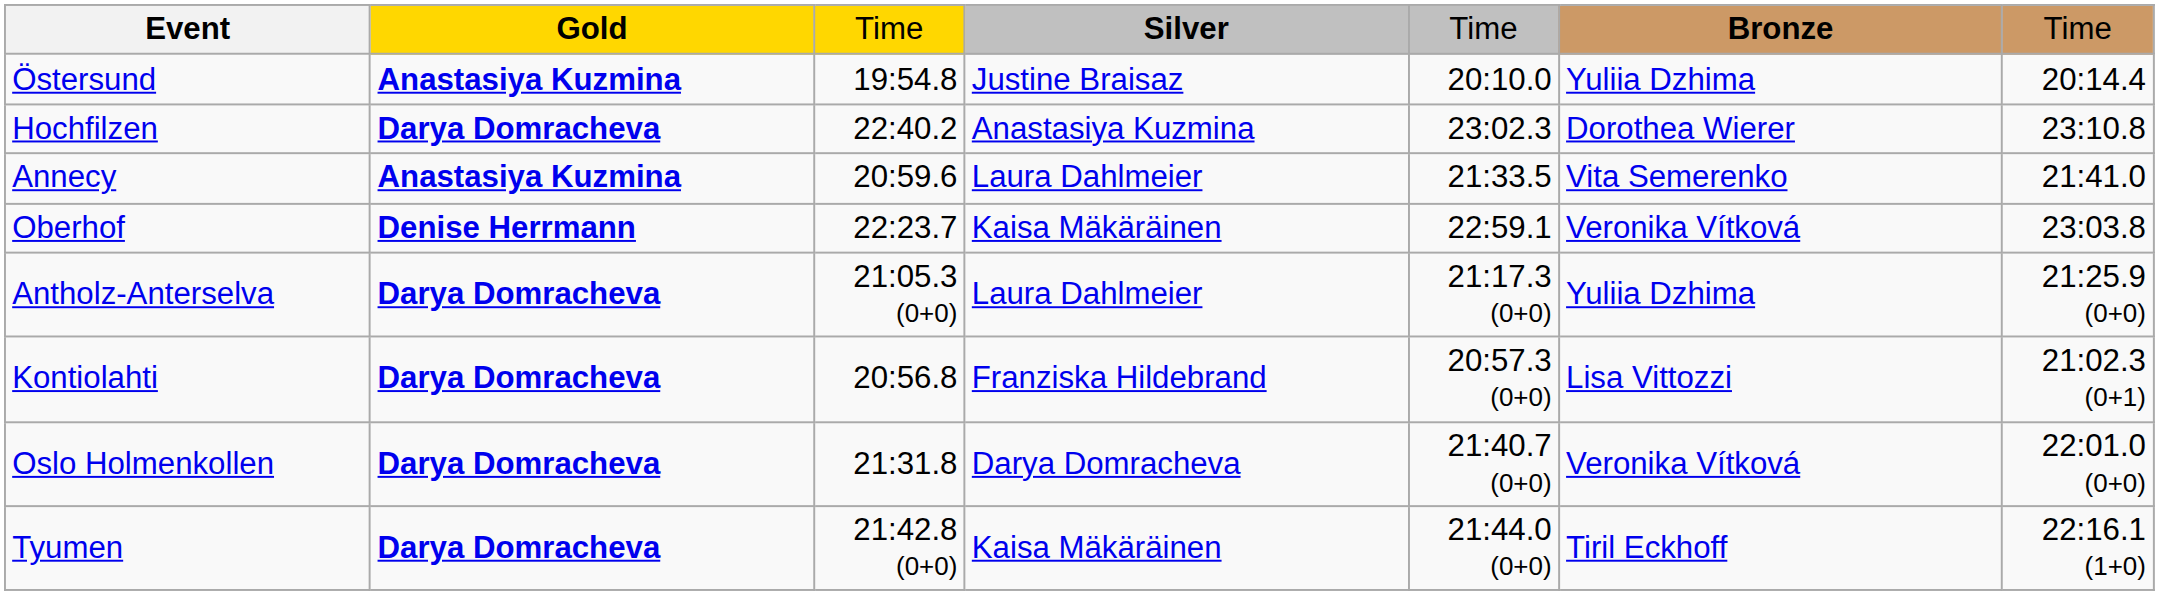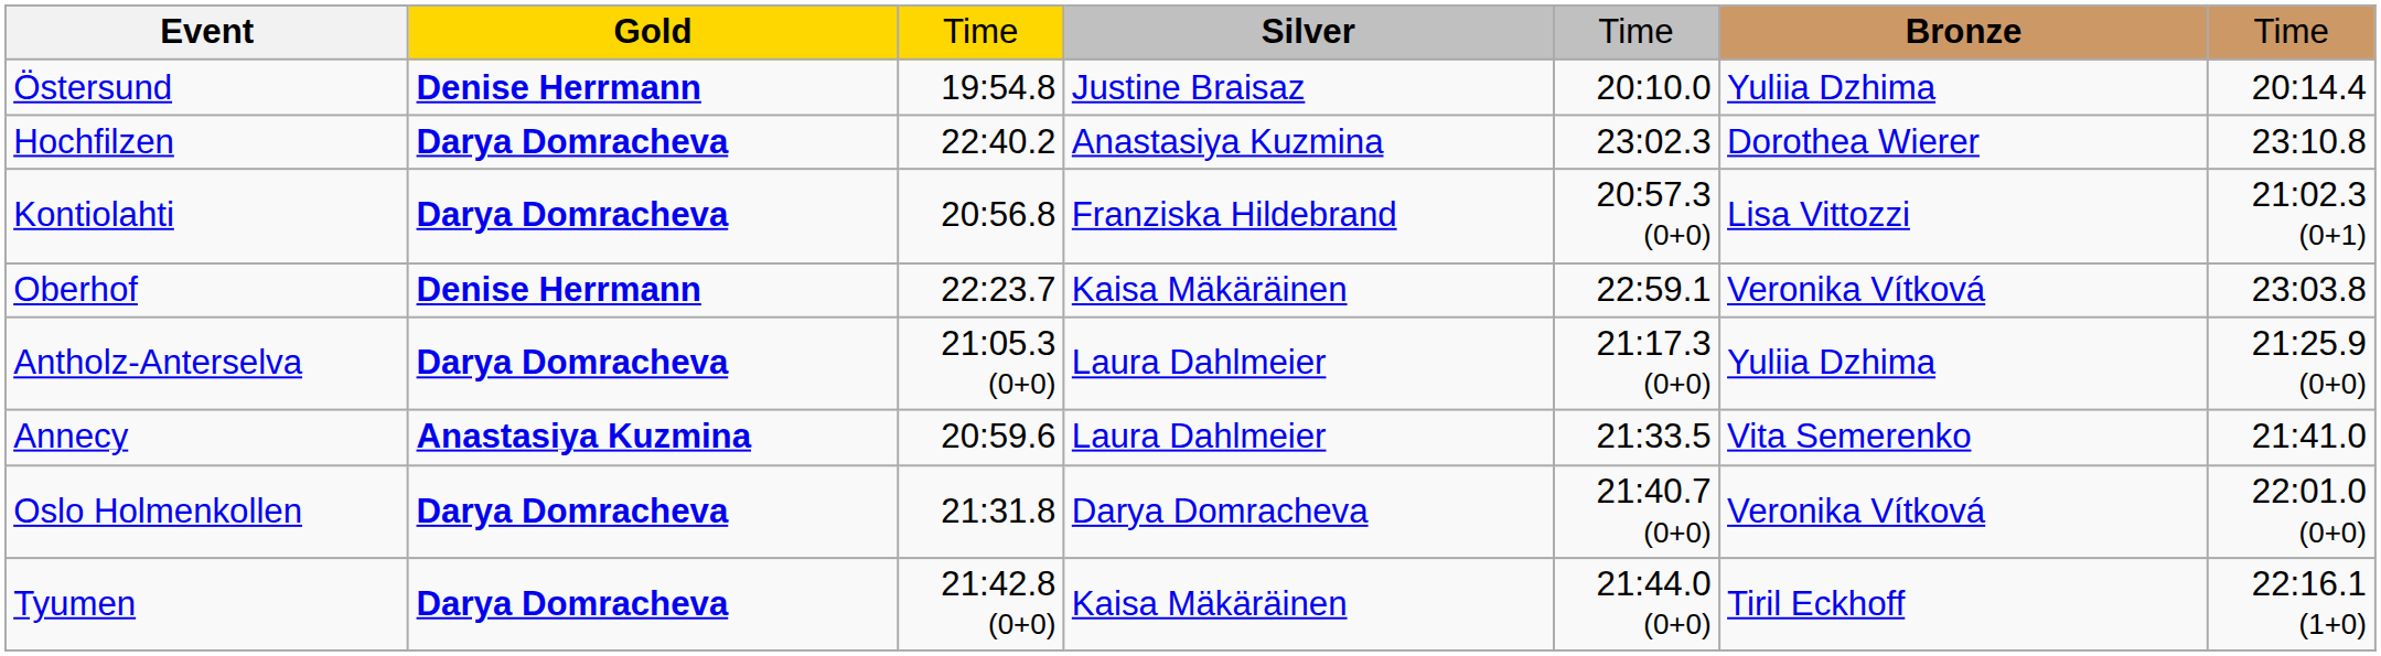Östersund | Gold: Anastasiya Kuzmina -> Denise Herrmann
rows swapped: Annecy <-> Kontiolahti
